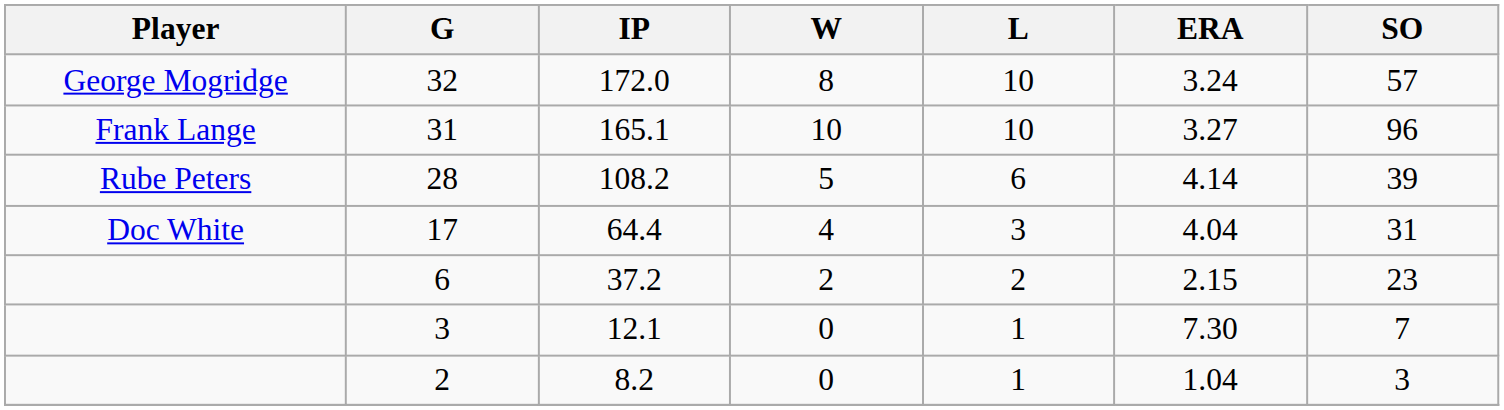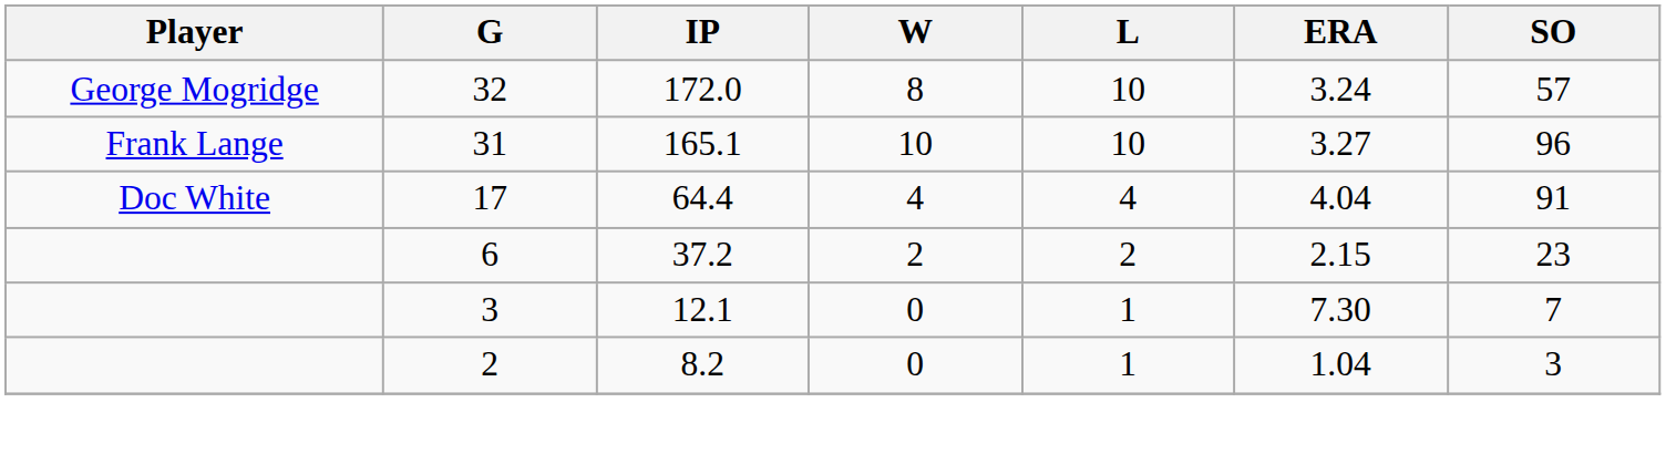- row: Rube Peters | 28 | 108.2 | 5 | 6 | 4.14 | 39
17 | L: 3 -> 4
17 | SO: 31 -> 91
